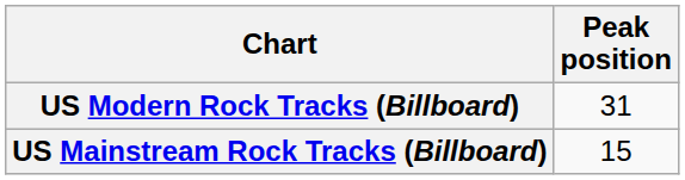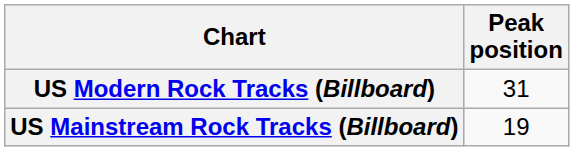US Mainstream Rock Tracks (Billboard) | Peak position: 15 -> 19
